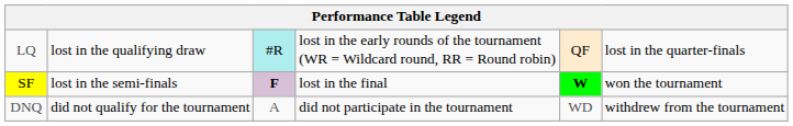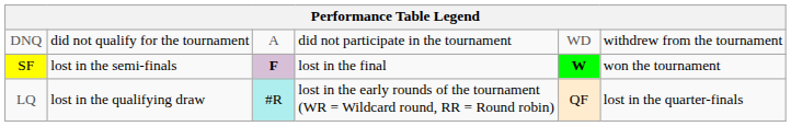rows swapped: LQ <-> DNQ
